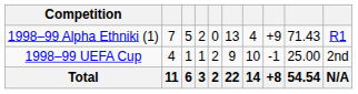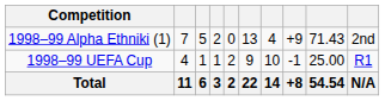1998–99 Alpha Ethniki (1) | column 10: R1 -> 2nd
1998–99 UEFA Cup | column 10: 2nd -> R1
